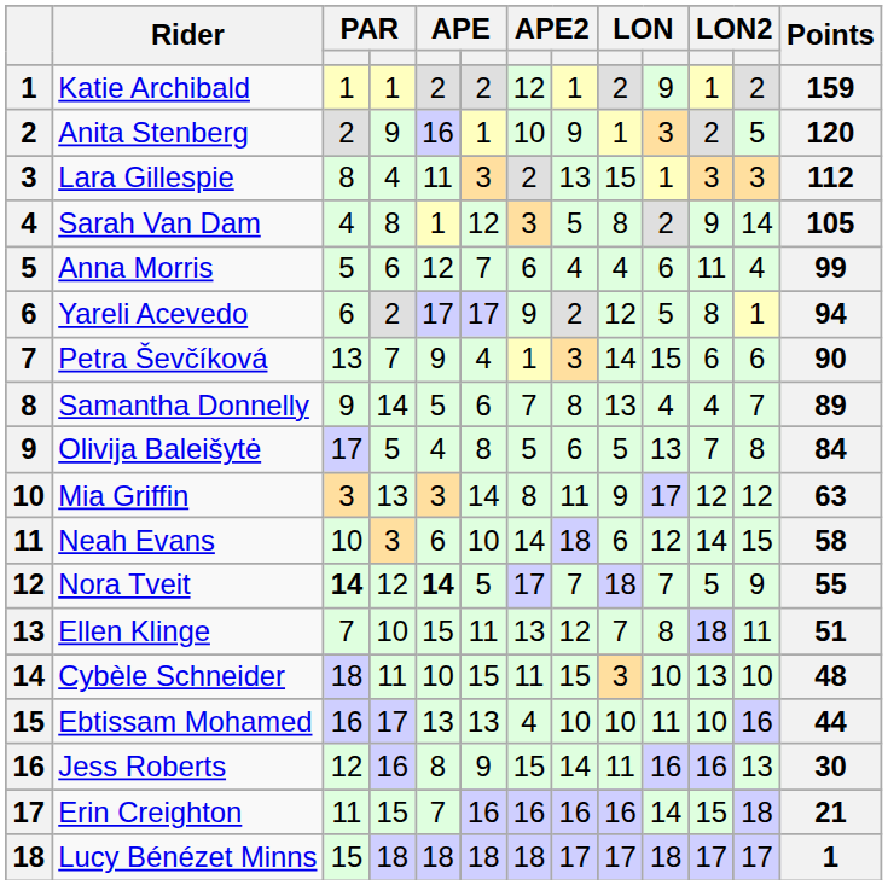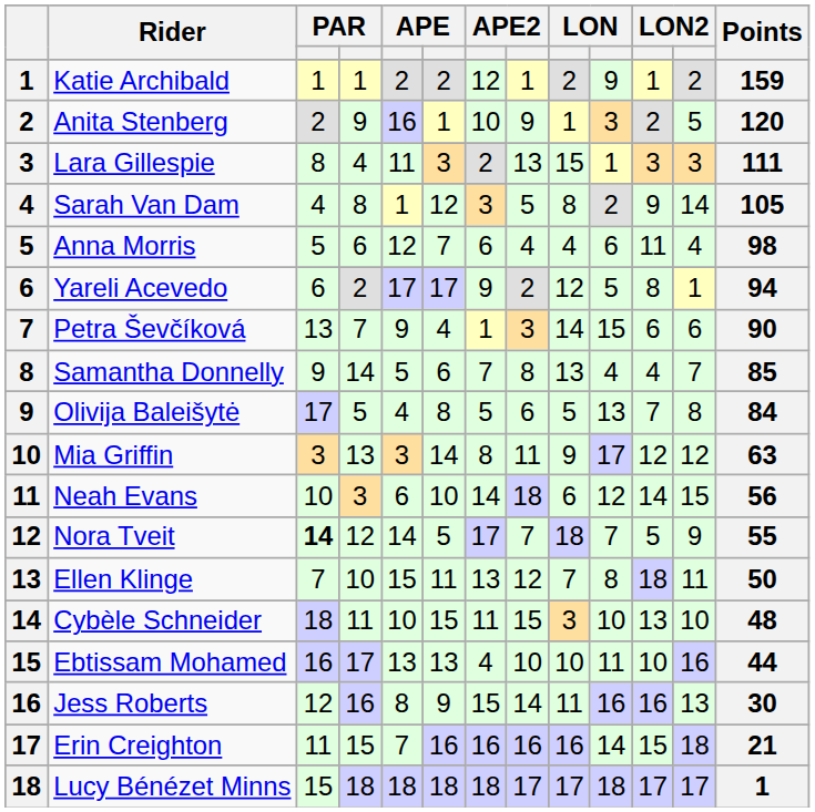Lara Gillespie | Points: 112 -> 111
Anna Morris | Points: 99 -> 98
Samantha Donnelly | Points: 89 -> 85
Neah Evans | Points: 58 -> 56
Nora Tveit | column 5: bold -> normal
Ellen Klinge | Points: 51 -> 50
